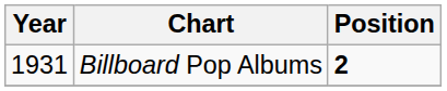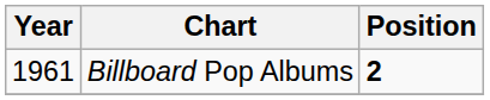Billboard Pop Albums | Year: 1931 -> 1961
